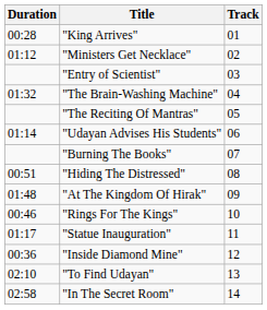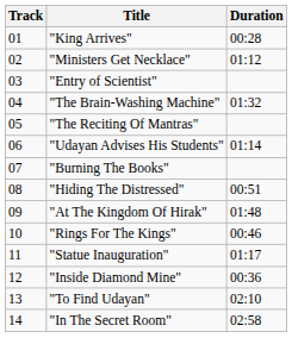columns swapped: Track <-> Duration
